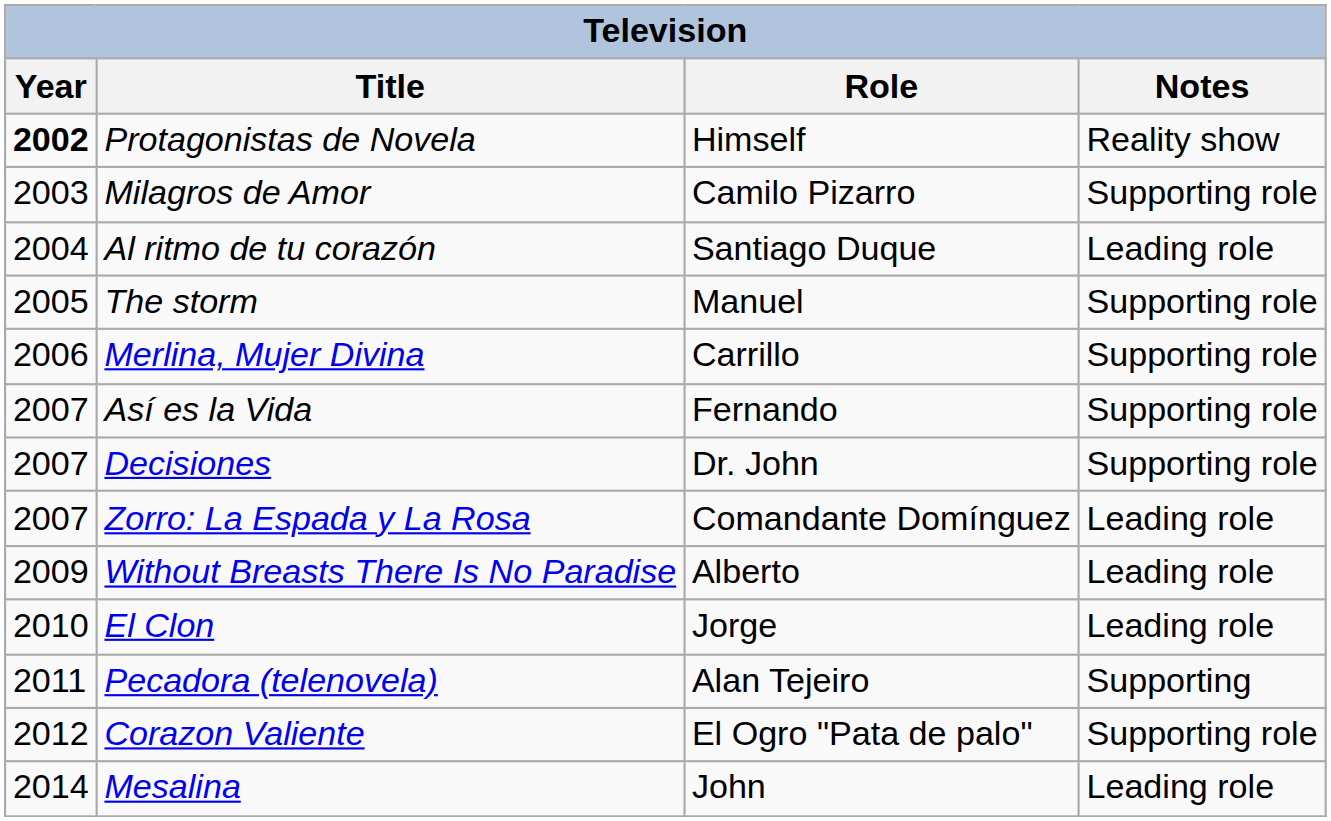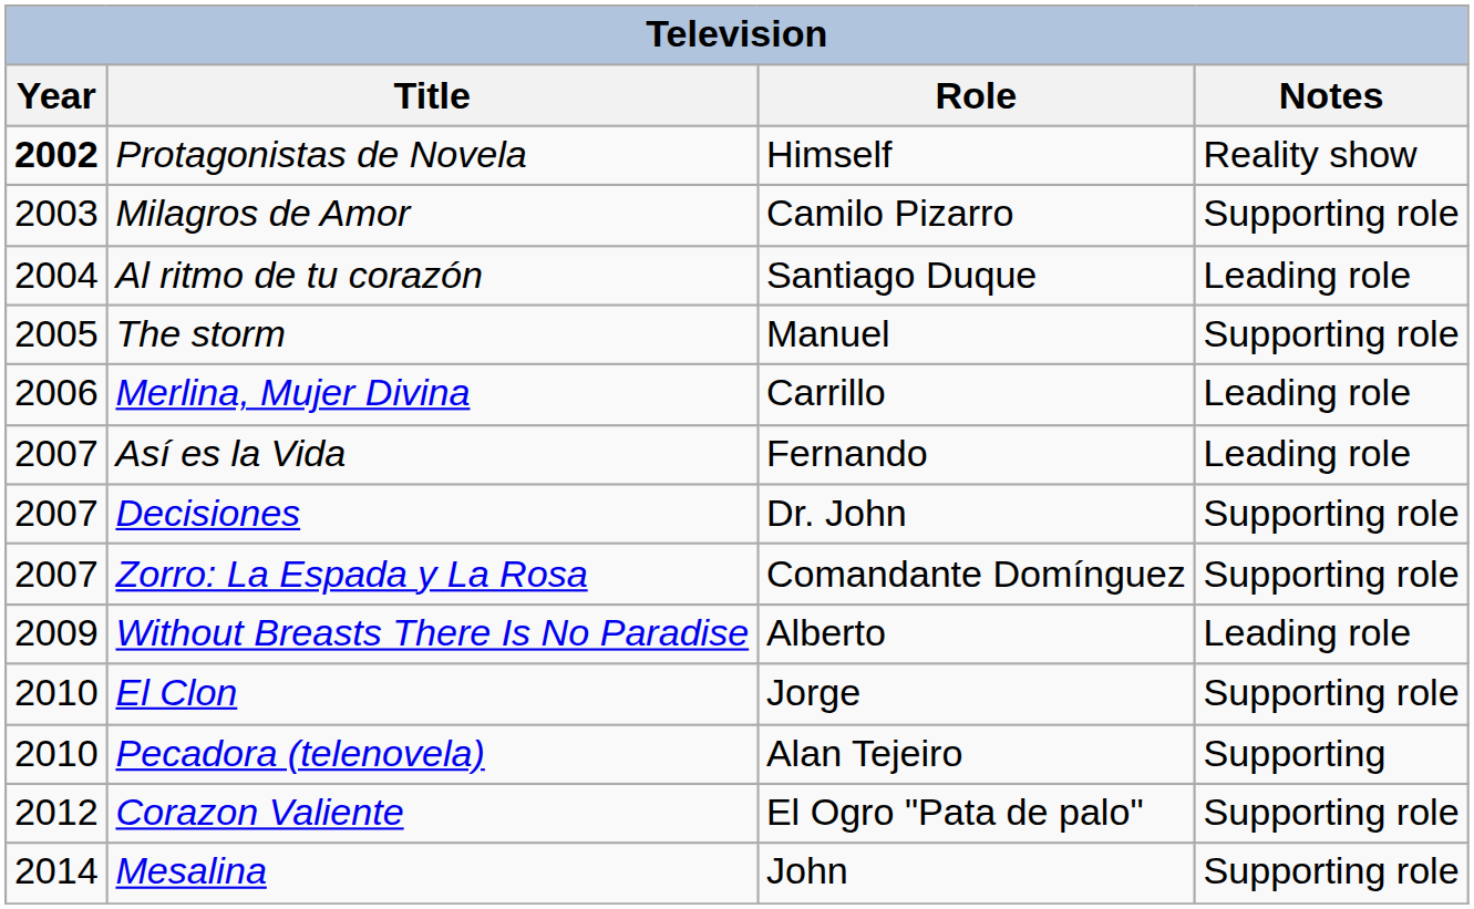Merlina, Mujer Divina | Notes: Supporting role -> Leading role
Así es la Vida | Notes: Supporting role -> Leading role
Zorro: La Espada y La Rosa | Notes: Leading role -> Supporting role
El Clon | Notes: Leading role -> Supporting role
Pecadora (telenovela) | Year: 2011 -> 2010
Mesalina | Notes: Leading role -> Supporting role
